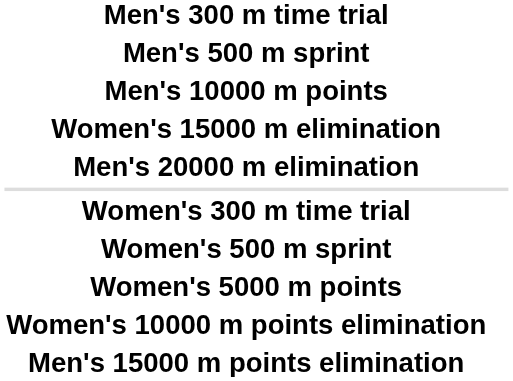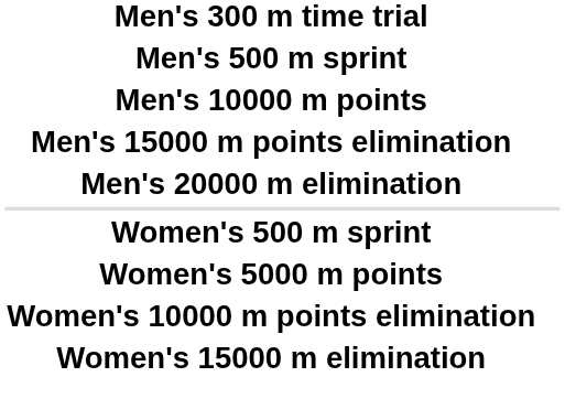rows swapped: Men's 15000 m points elimination <-> Women's 15000 m elimination
- row: Women's 300 m time trial
